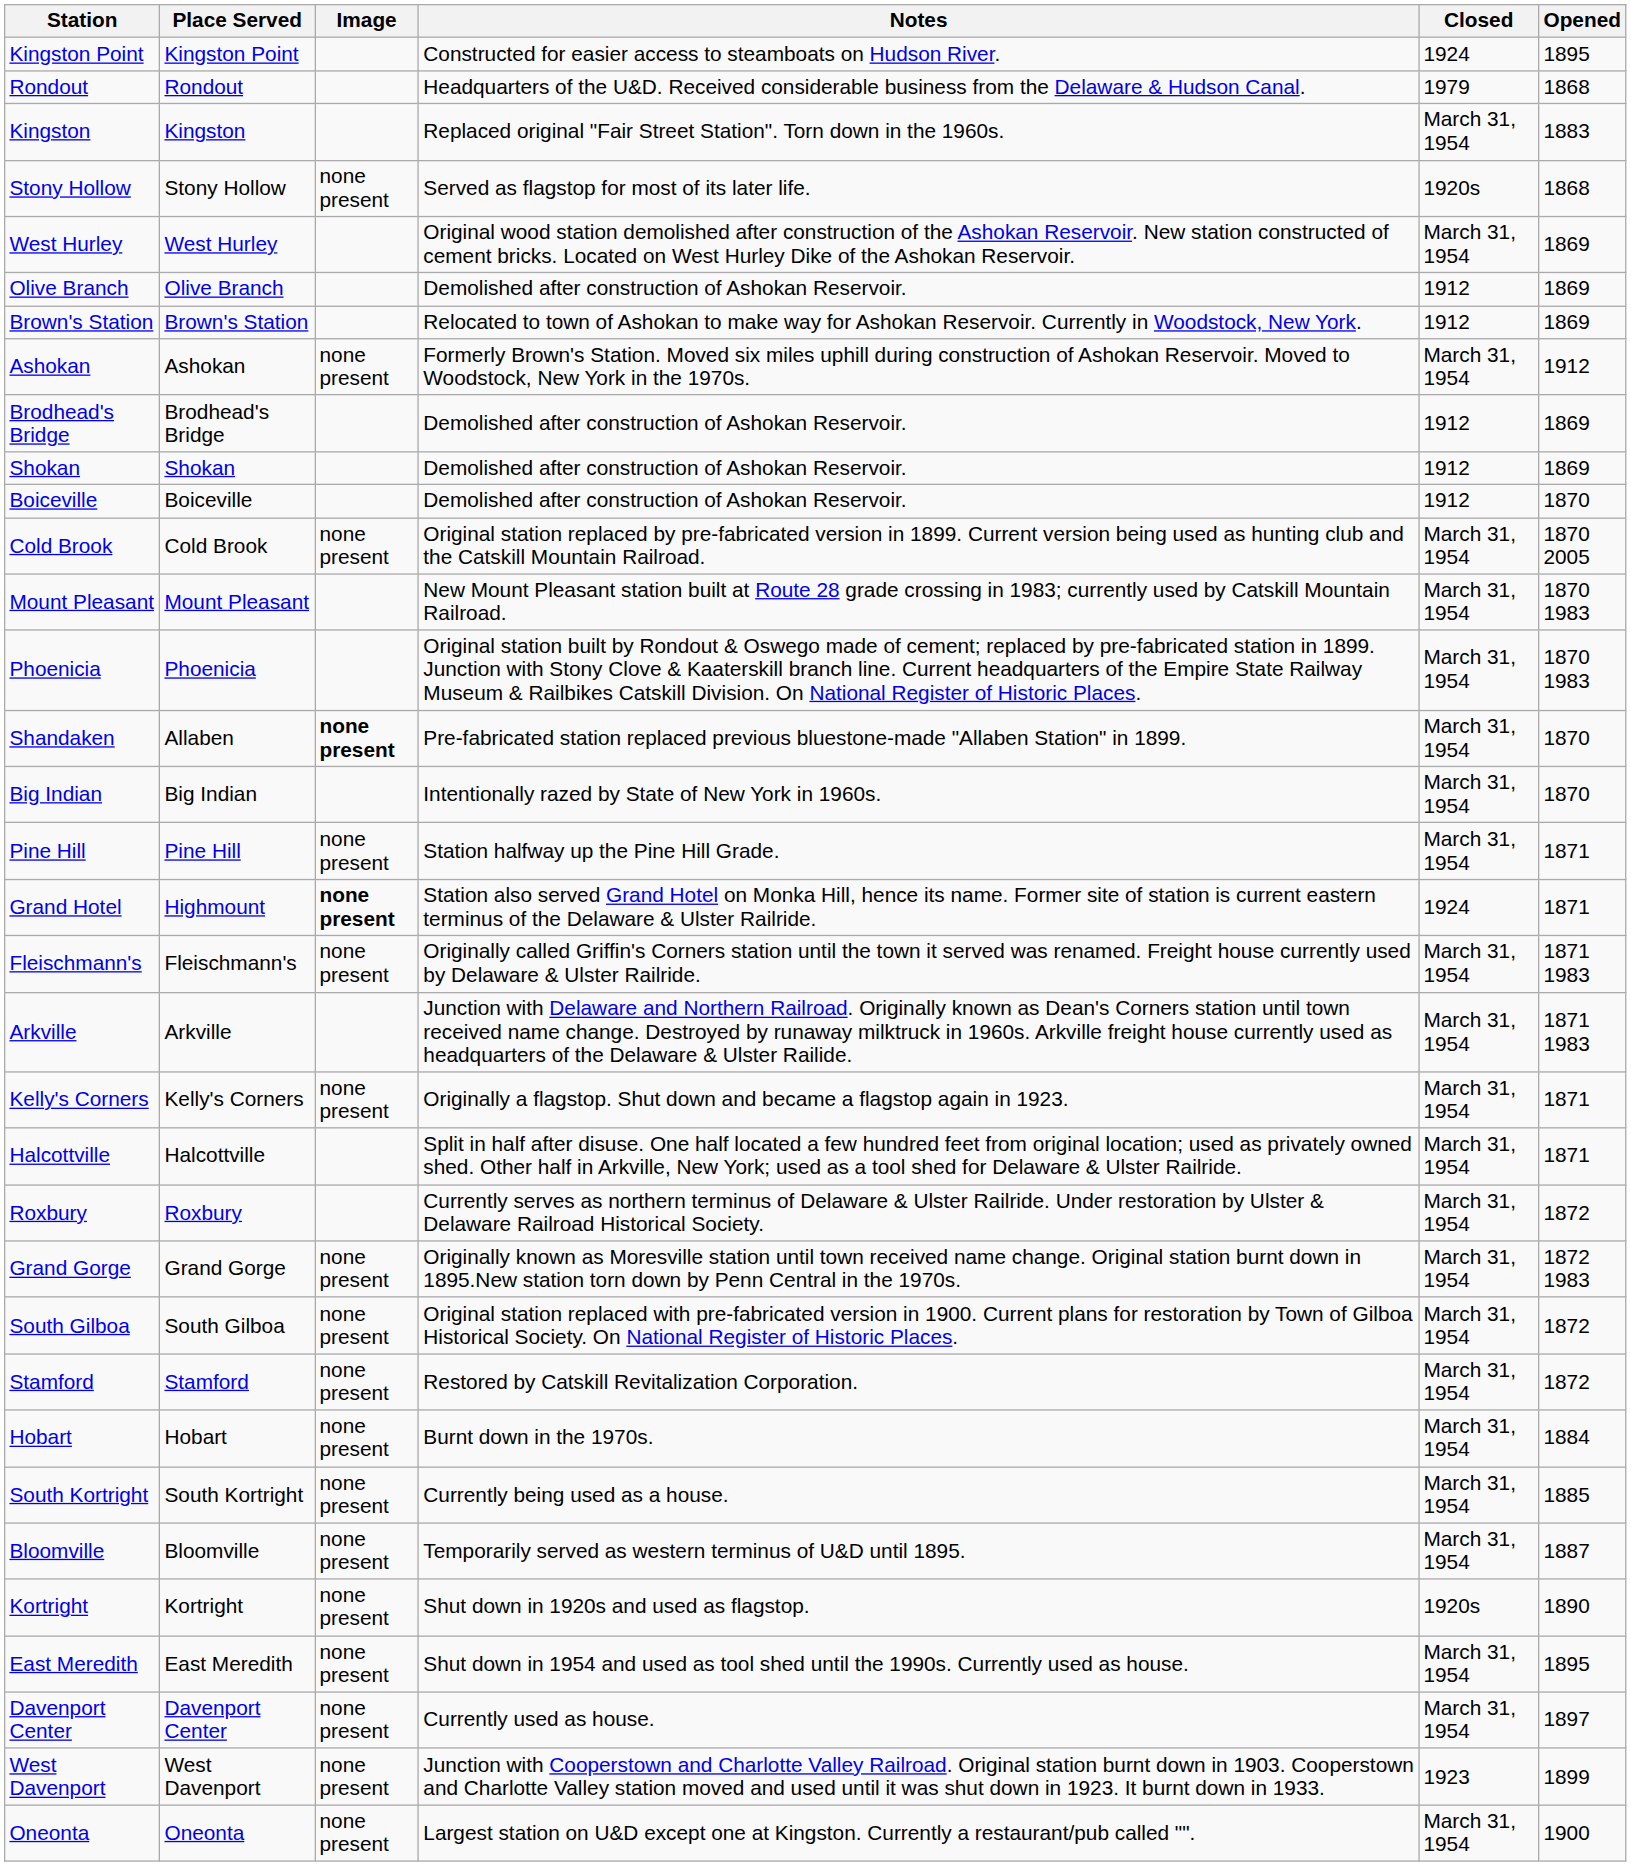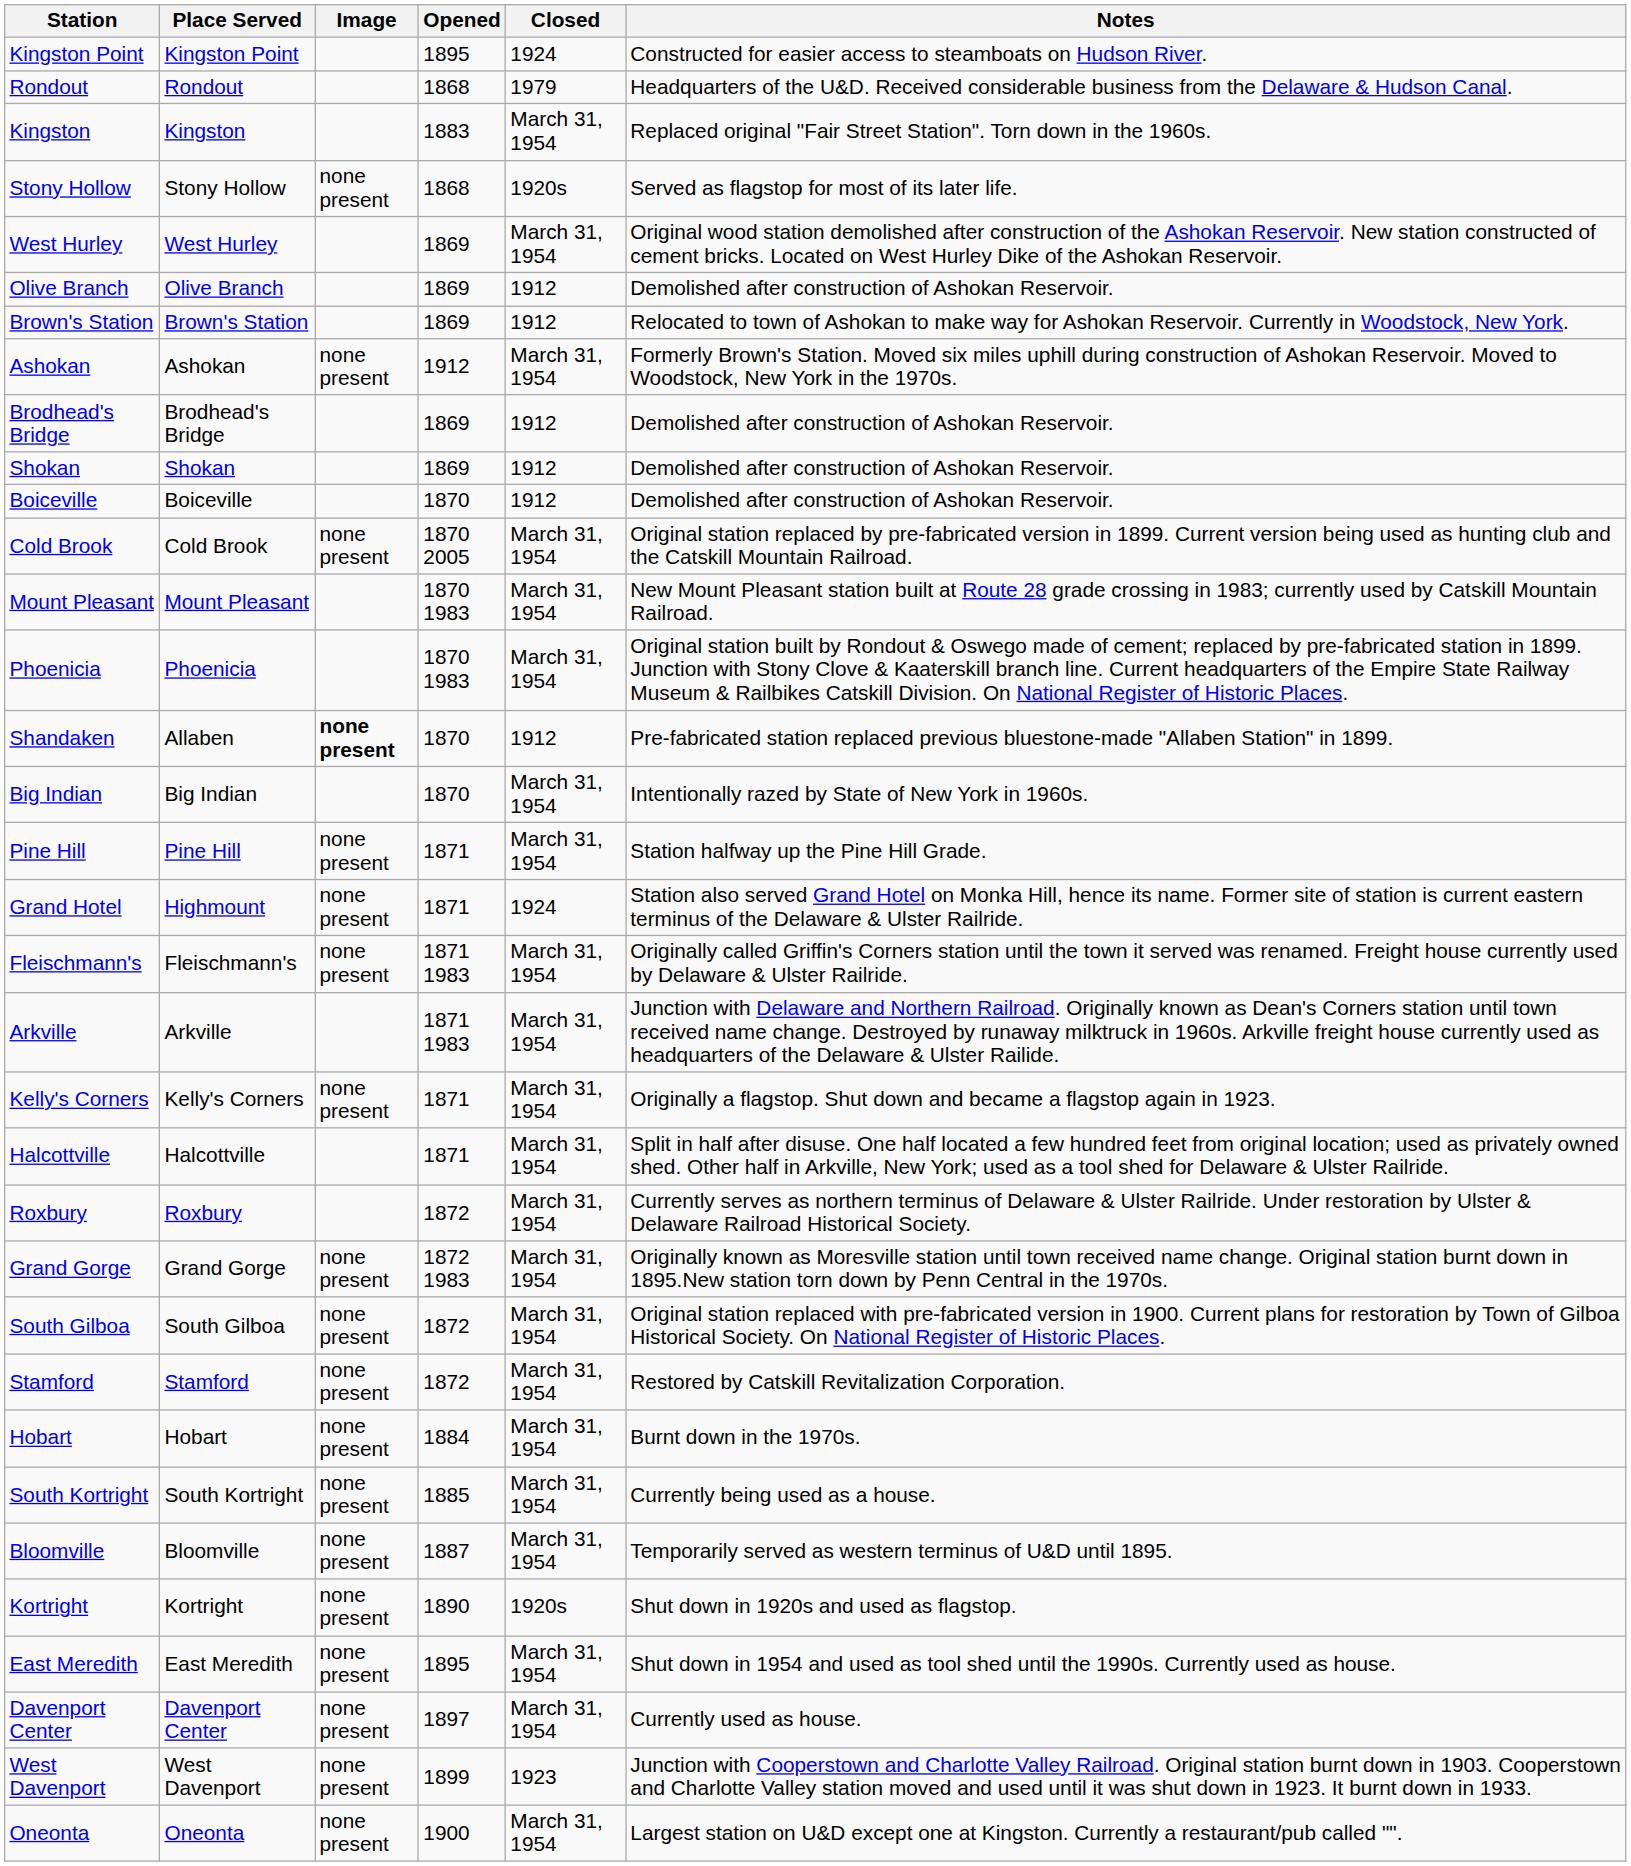columns swapped: Opened <-> Notes
Shandaken | Closed: March 31, 1954 -> 1912
Grand Hotel | Image: bold -> normal
